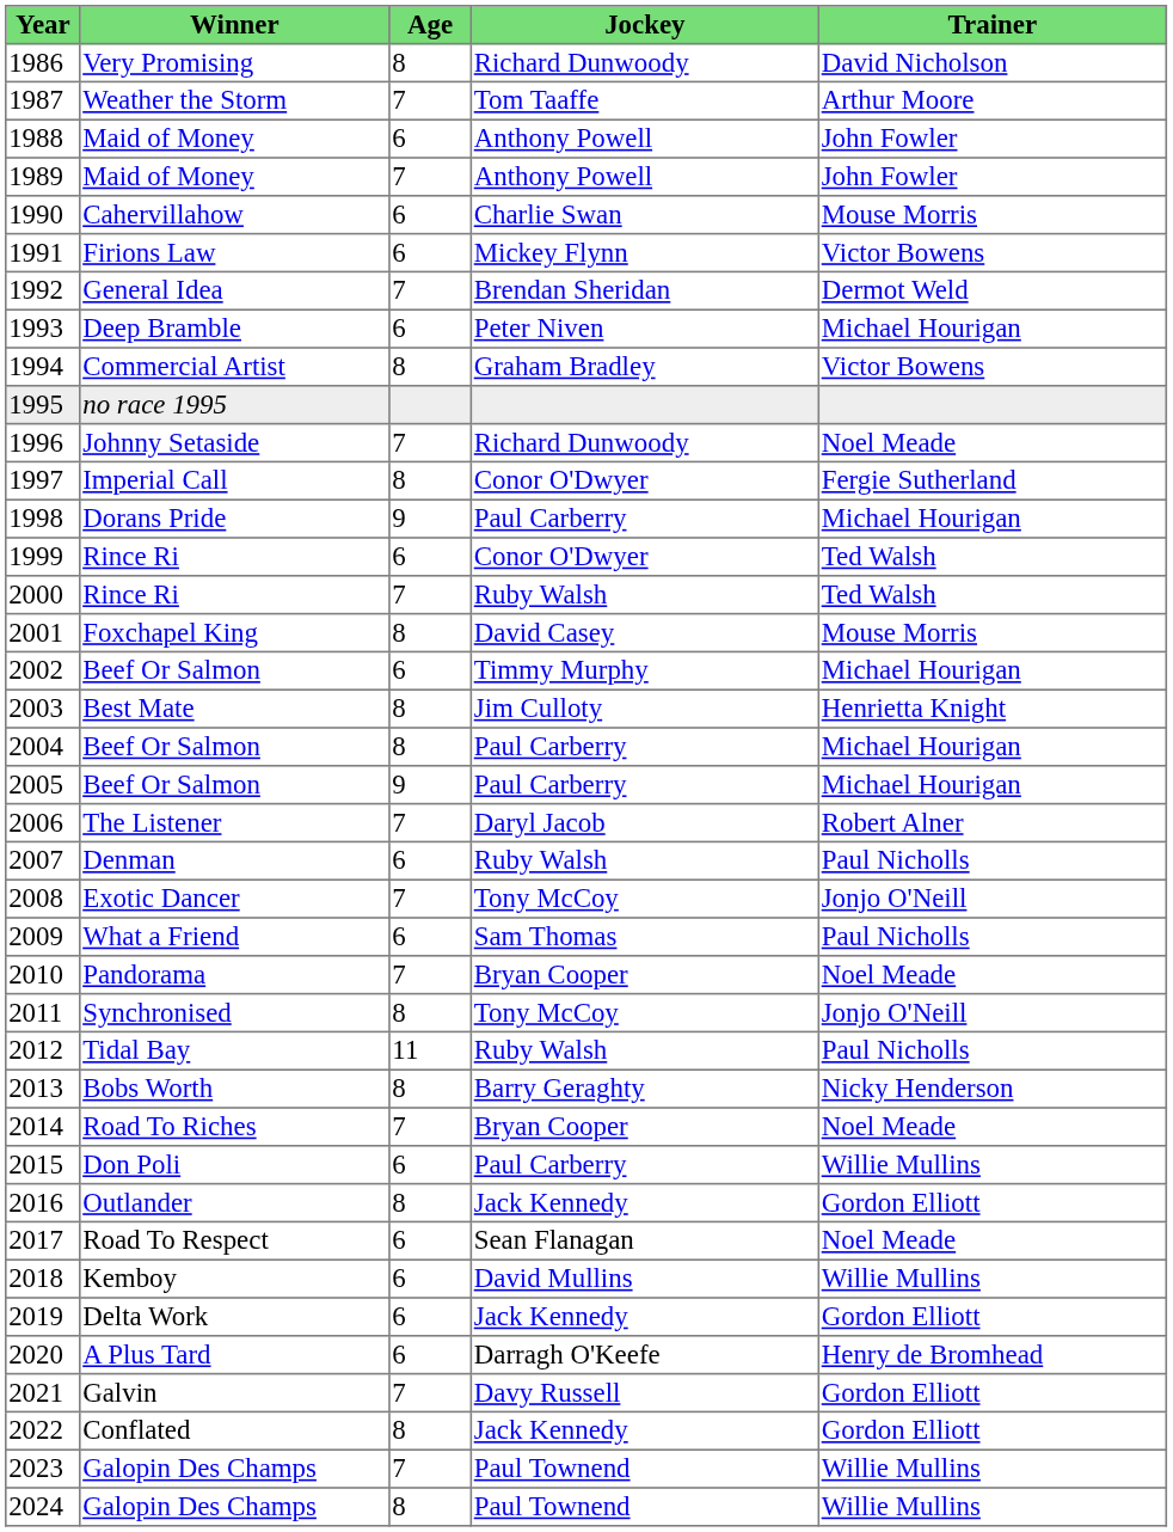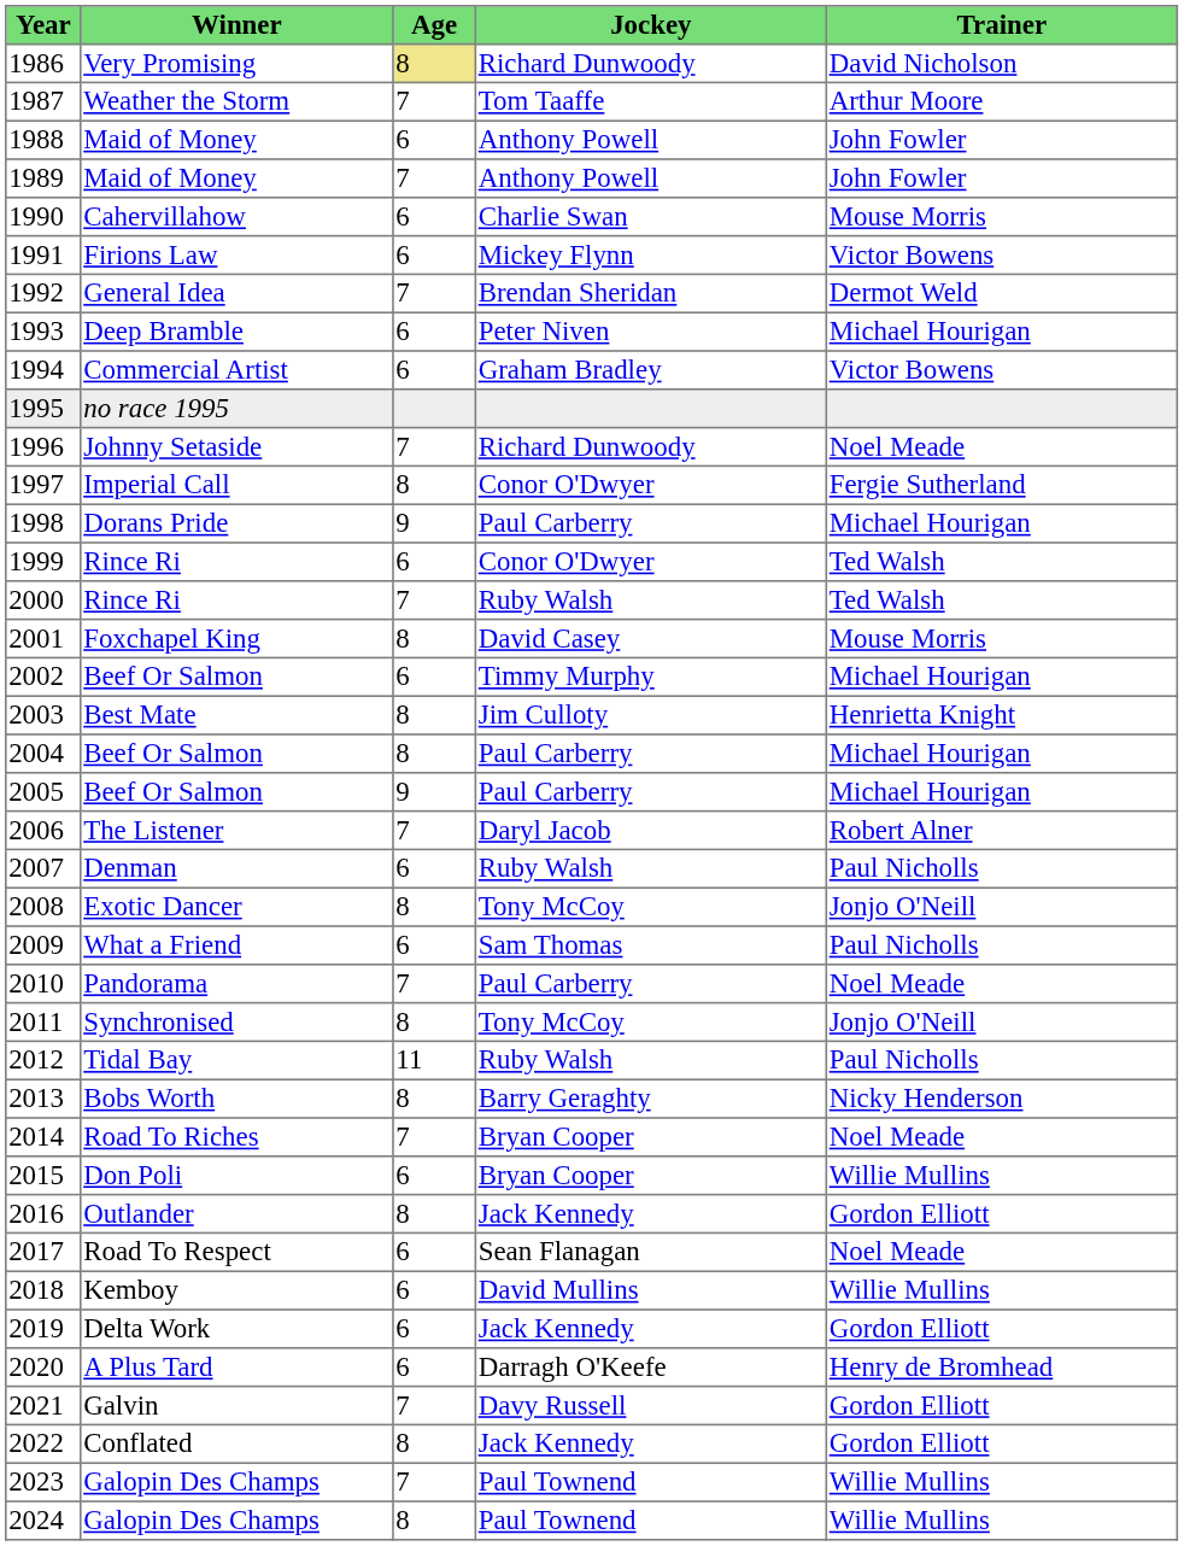1986 | Age: no background -> khaki background
1994 | Age: 8 -> 6
2008 | Age: 7 -> 8
2010 | Jockey: Bryan Cooper -> Paul Carberry
2015 | Jockey: Paul Carberry -> Bryan Cooper
